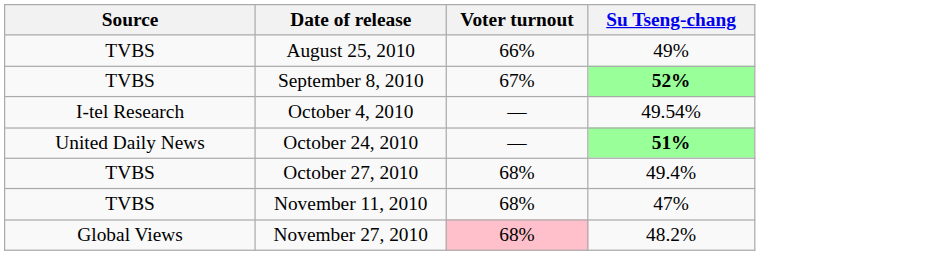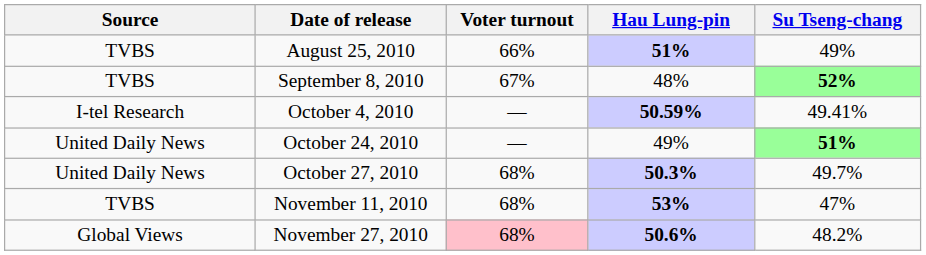+ column: Hau Lung-pin | 51% | 48% | 50.59% | 49% | 50.3% | 53% | 50.6%
October 4, 2010 | Su Tseng-chang: 49.54% -> 49.41%
October 27, 2010 | Source: TVBS -> United Daily News
October 27, 2010 | Su Tseng-chang: 49.4% -> 49.7%
